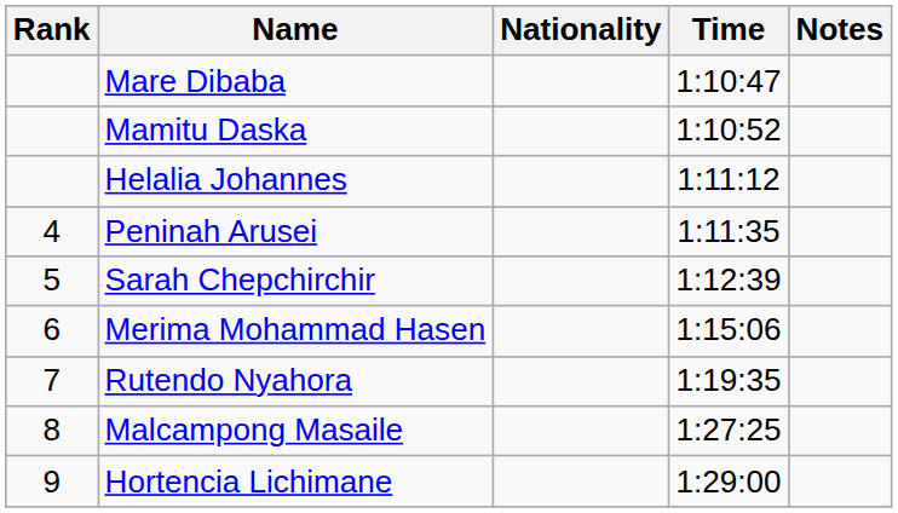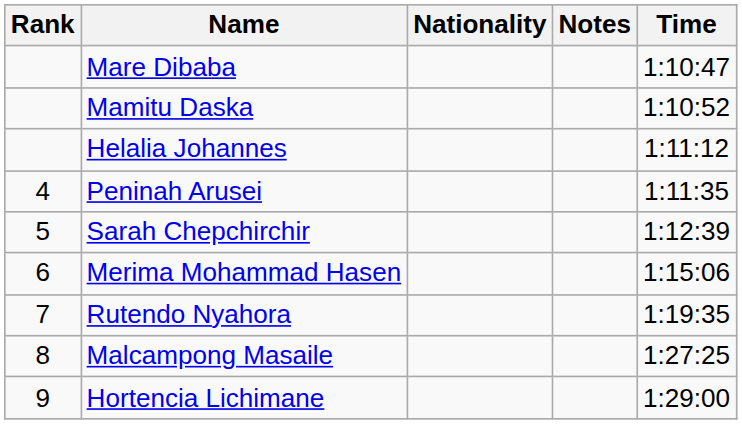columns swapped: Time <-> Notes
